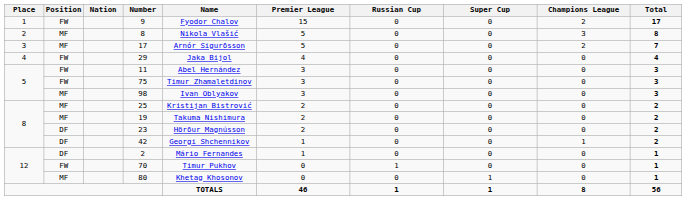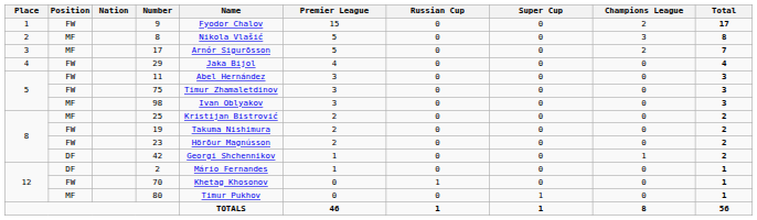19 | Position: MF -> FW
23 | Position: DF -> FW
70 | Name: Timur Pukhov -> Khetag Khosonov
80 | Name: Khetag Khosonov -> Timur Pukhov
